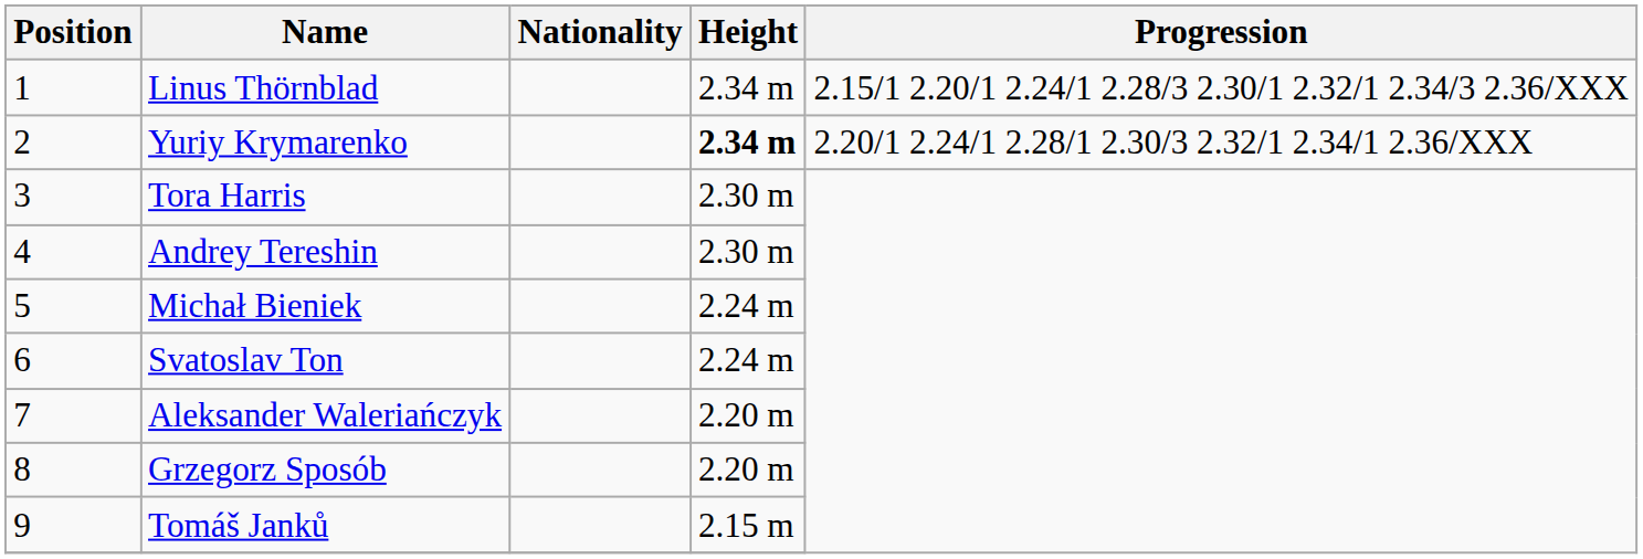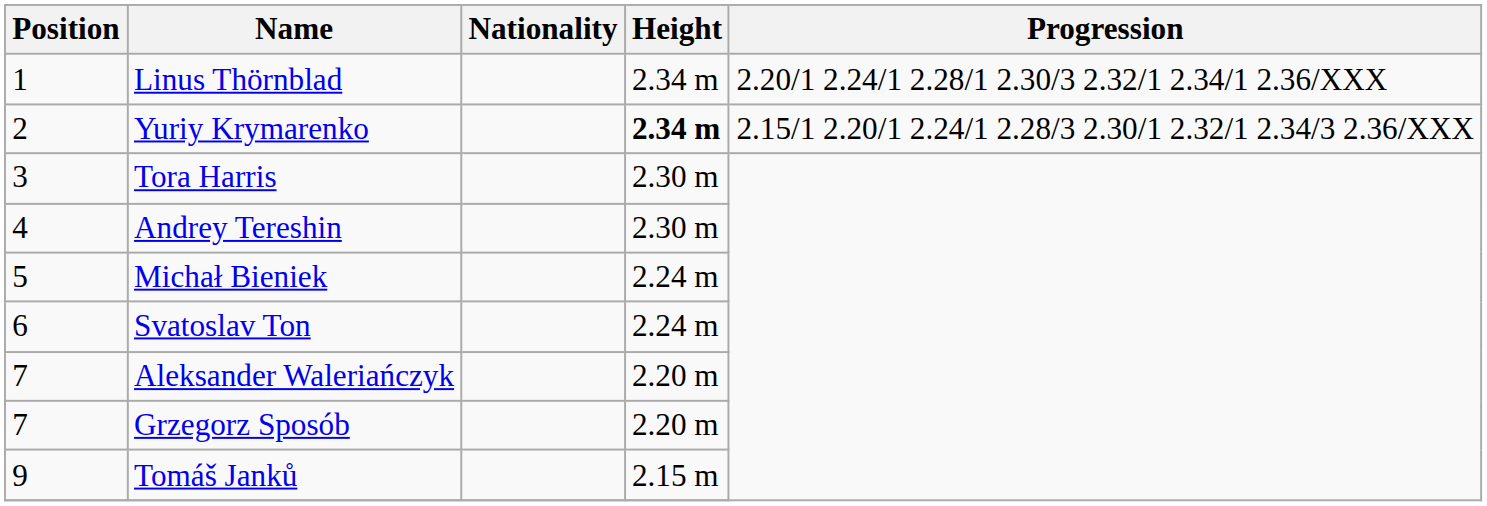Linus Thörnblad | Progression: 2.15/1 2.20/1 2.24/1 2.28/3 2.30/1 2.32/1 2.34/3 2.36/XXX -> 2.20/1 2.24/1 2.28/1 2.30/3 2.32/1 2.34/1 2.36/XXX
Yuriy Krymarenko | Progression: 2.20/1 2.24/1 2.28/1 2.30/3 2.32/1 2.34/1 2.36/XXX -> 2.15/1 2.20/1 2.24/1 2.28/3 2.30/1 2.32/1 2.34/3 2.36/XXX
Grzegorz Sposób | Position: 8 -> 7
